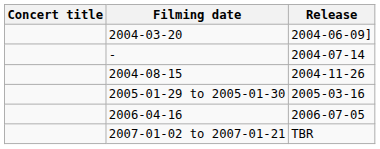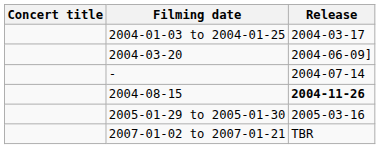+ row: 2004-01-03 to 2004-01-25 | 2004-03-17
2004-08-15 | Release: normal -> bold
- row: 2006-04-16 | 2006-07-05
